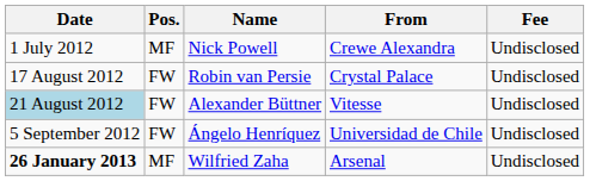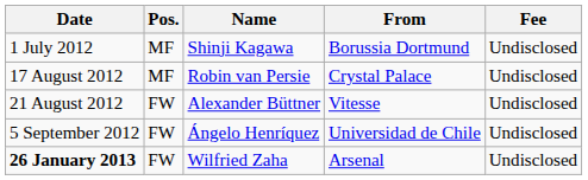+ row: 1 July 2012 | MF | Shinji Kagawa | Borussia Dortmund | Undisclosed
- row: 1 July 2012 | MF | Nick Powell | Crewe Alexandra | Undisclosed
Robin van Persie | Pos.: FW -> MF
Alexander Büttner | Date: lightblue background -> no background
Wilfried Zaha | Pos.: MF -> FW
